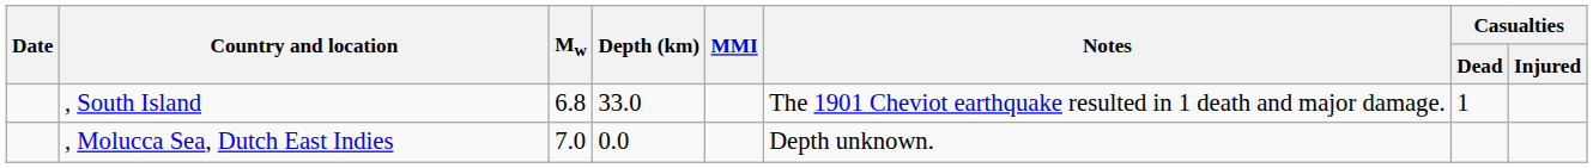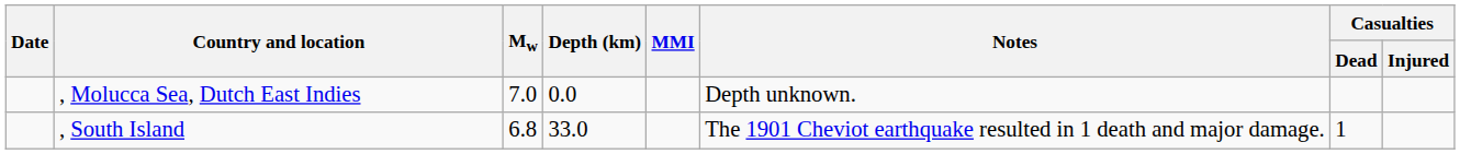rows swapped: , South Island <-> , Molucca Sea, Dutch East Indies
